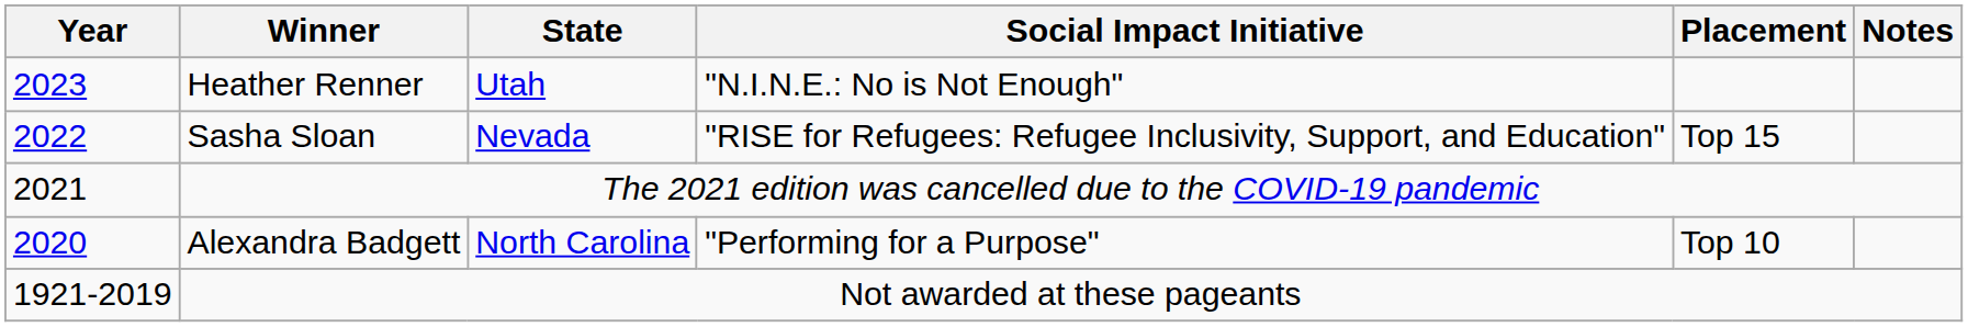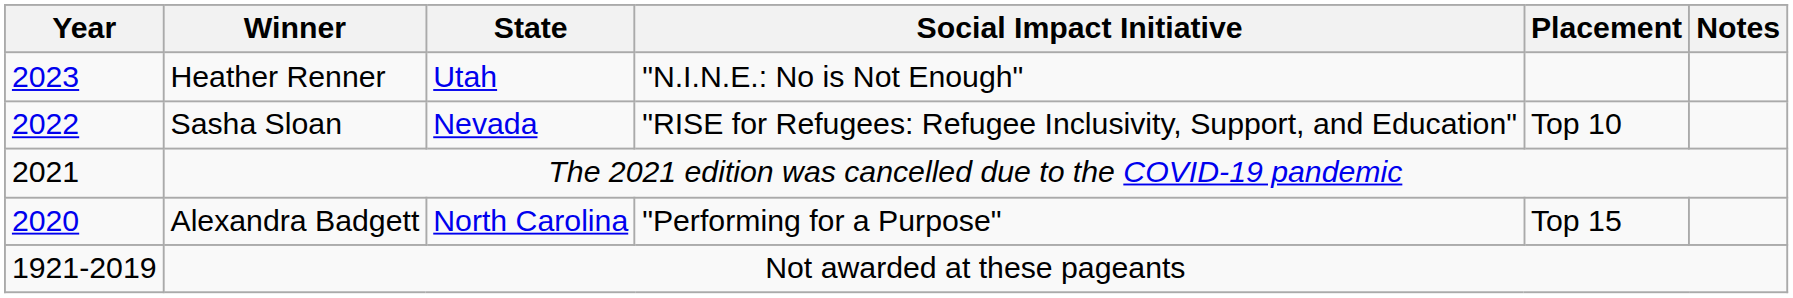Sasha Sloan | Placement: Top 15 -> Top 10
Alexandra Badgett | Placement: Top 10 -> Top 15
